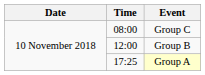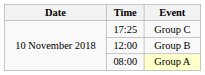Group C | Time: 08:00 -> 17:25
Group A | Time: 17:25 -> 08:00
